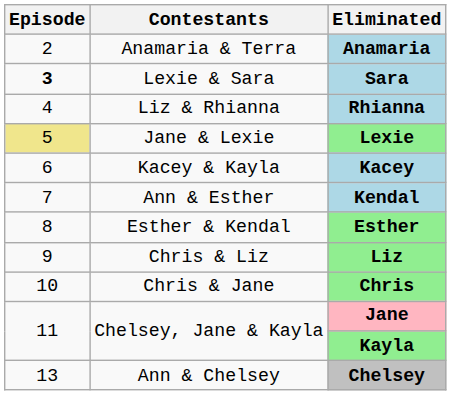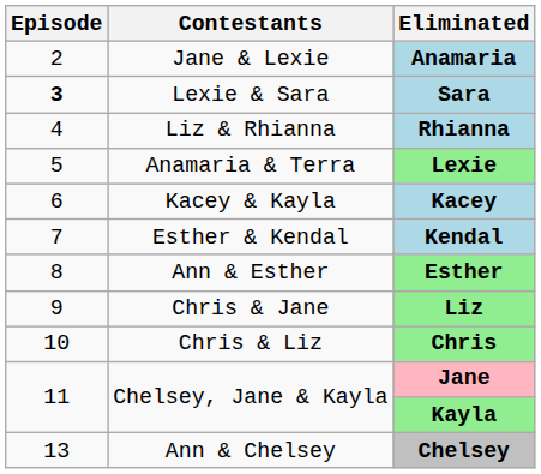Anamaria | Contestants: Anamaria & Terra -> Jane & Lexie
Lexie | Episode: khaki background -> no background
Lexie | Contestants: Jane & Lexie -> Anamaria & Terra
Kendal | Contestants: Ann & Esther -> Esther & Kendal
Esther | Contestants: Esther & Kendal -> Ann & Esther
Liz | Contestants: Chris & Liz -> Chris & Jane
Chris | Contestants: Chris & Jane -> Chris & Liz
